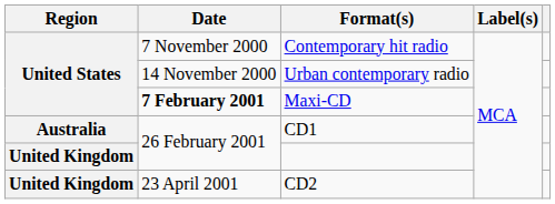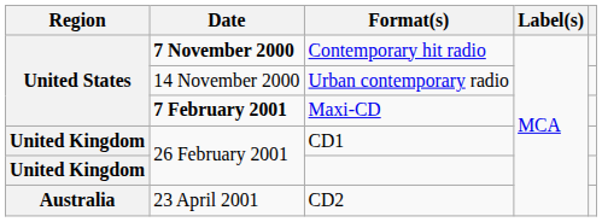Contemporary hit radio | Date: normal -> bold
CD1 | Region: Australia -> United Kingdom
CD2 | Region: United Kingdom -> Australia
